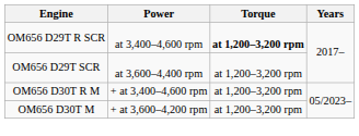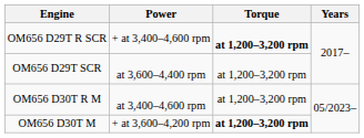OM656 D29T R SCR | Power: at 3,400–4,600 rpm -> + at 3,400–4,600 rpm
OM656 D30T R M | Power: + at 3,400–4,600 rpm -> at 3,400–4,600 rpm
OM656 D30T M | Torque: normal -> bold
